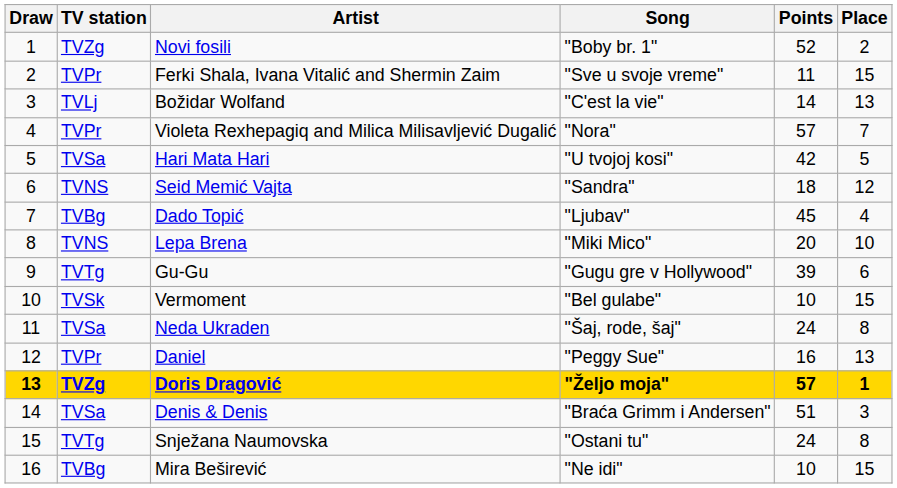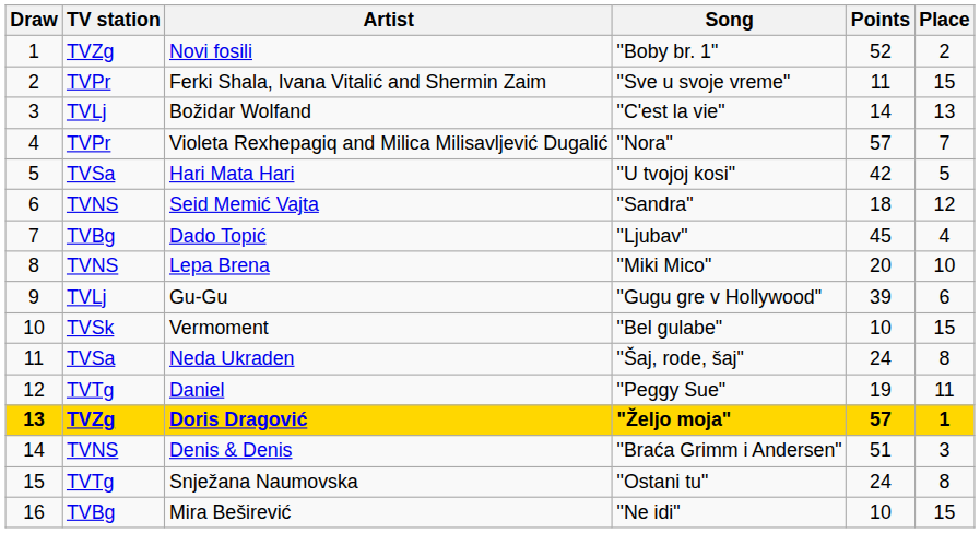Gu-Gu | TV station: TVTg -> TVLj
Daniel | TV station: TVPr -> TVTg
Daniel | Points: 16 -> 19
Daniel | Place: 13 -> 11
Denis & Denis | TV station: TVSa -> TVNS
